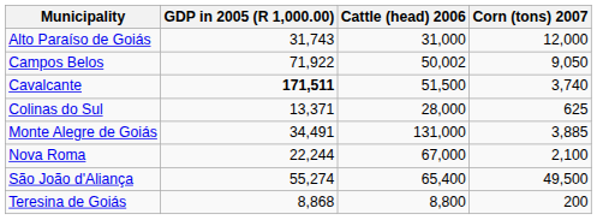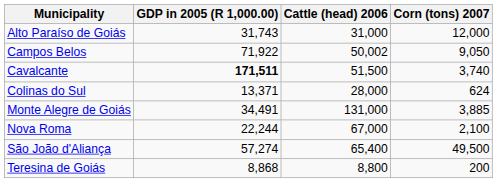Colinas do Sul | Corn (tons) 2007: 625 -> 624
São João d'Aliança | GDP in 2005 (R 1,000.00): 55,274 -> 57,274
